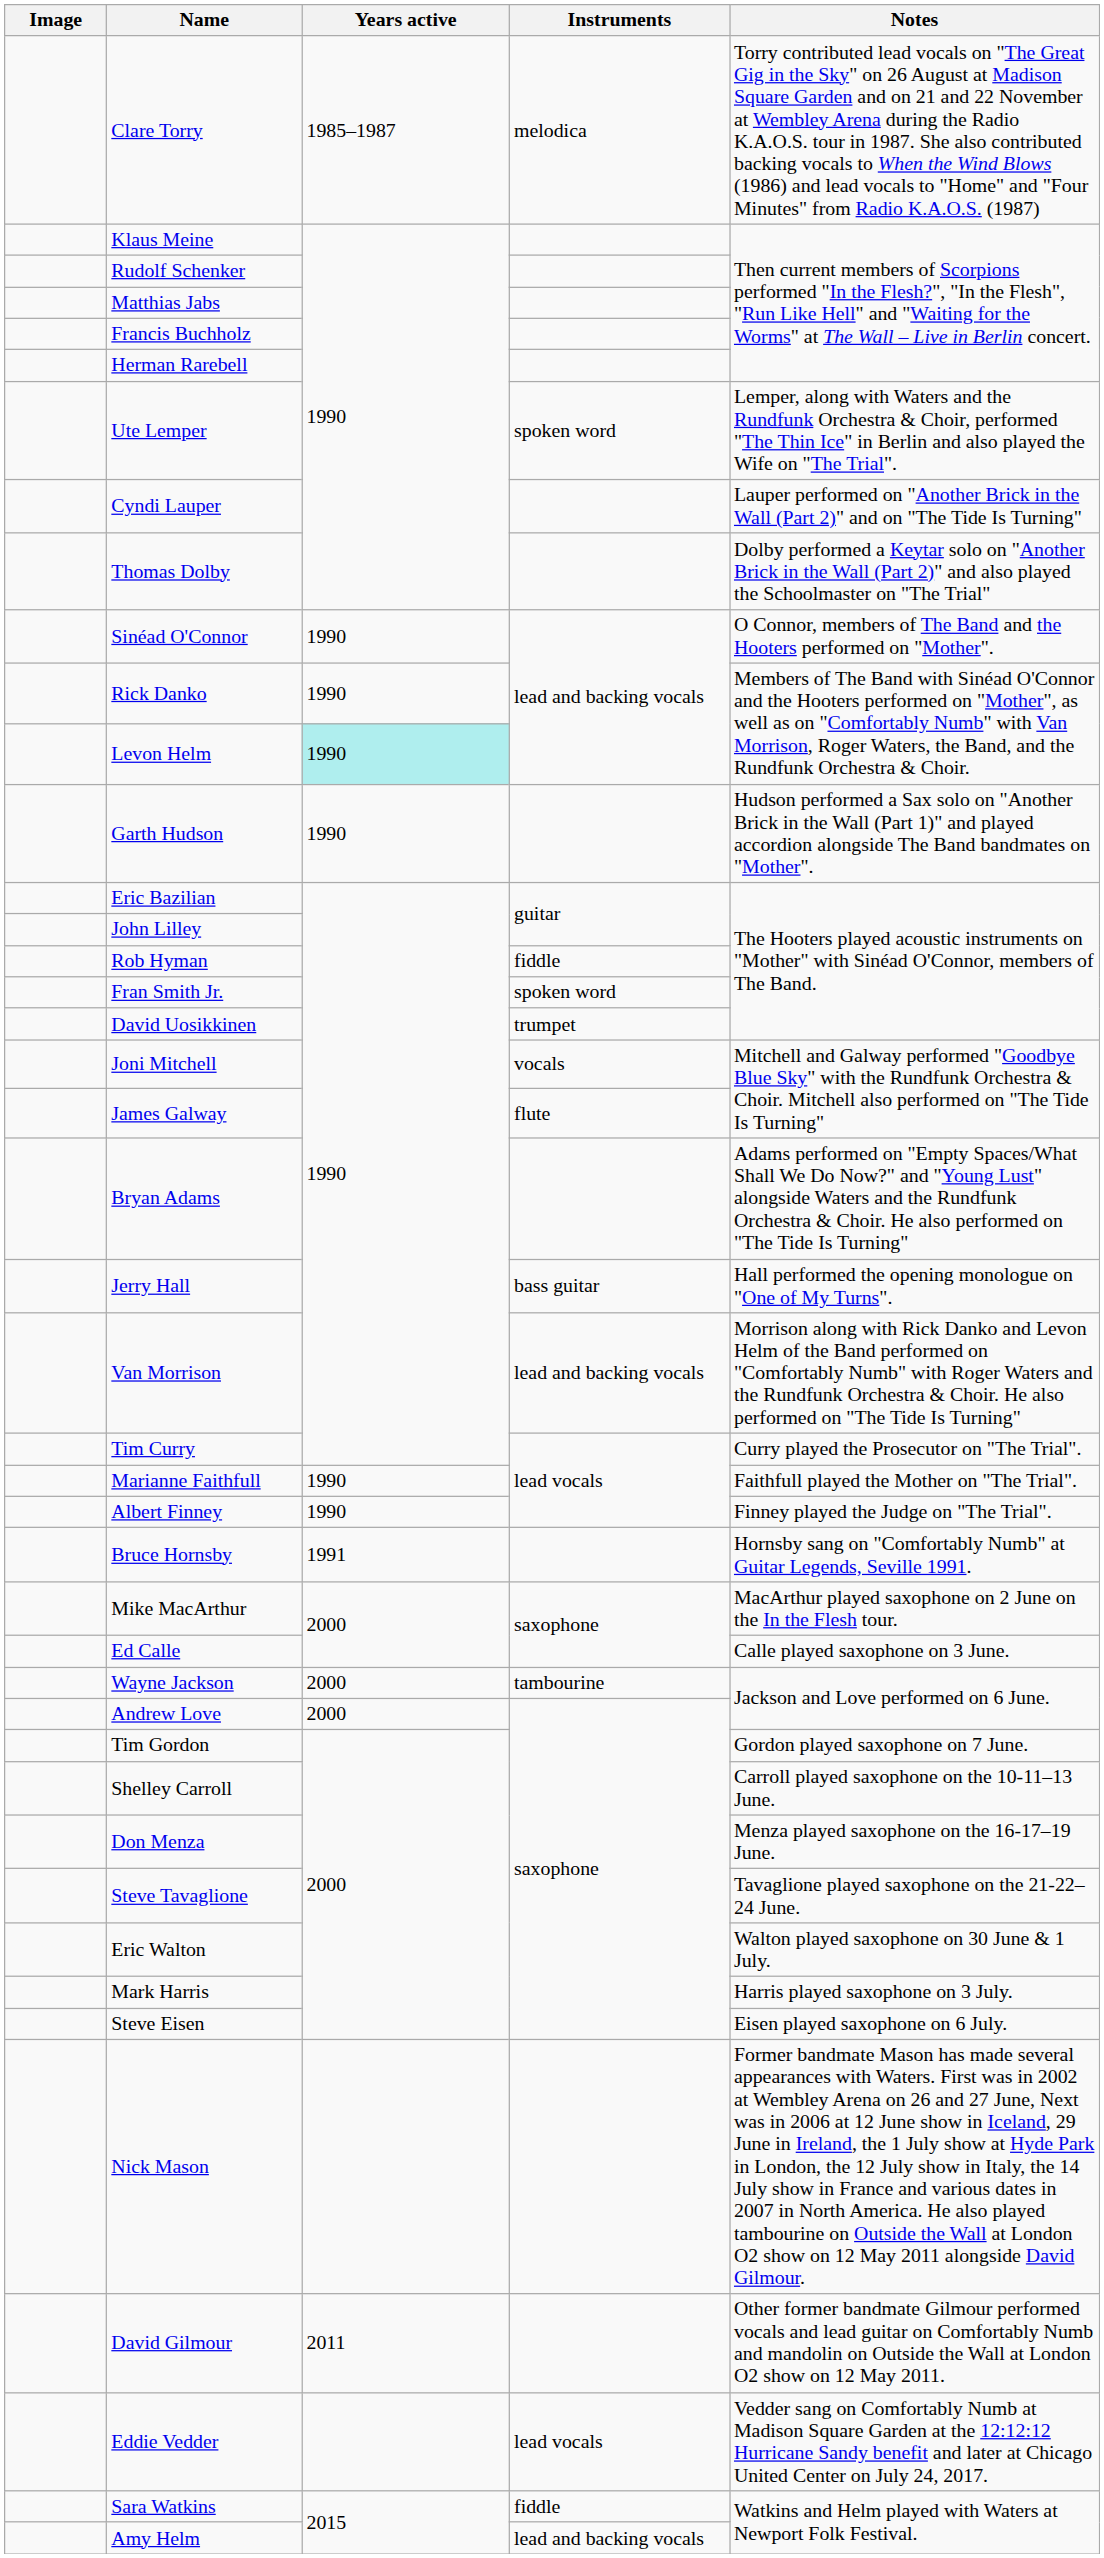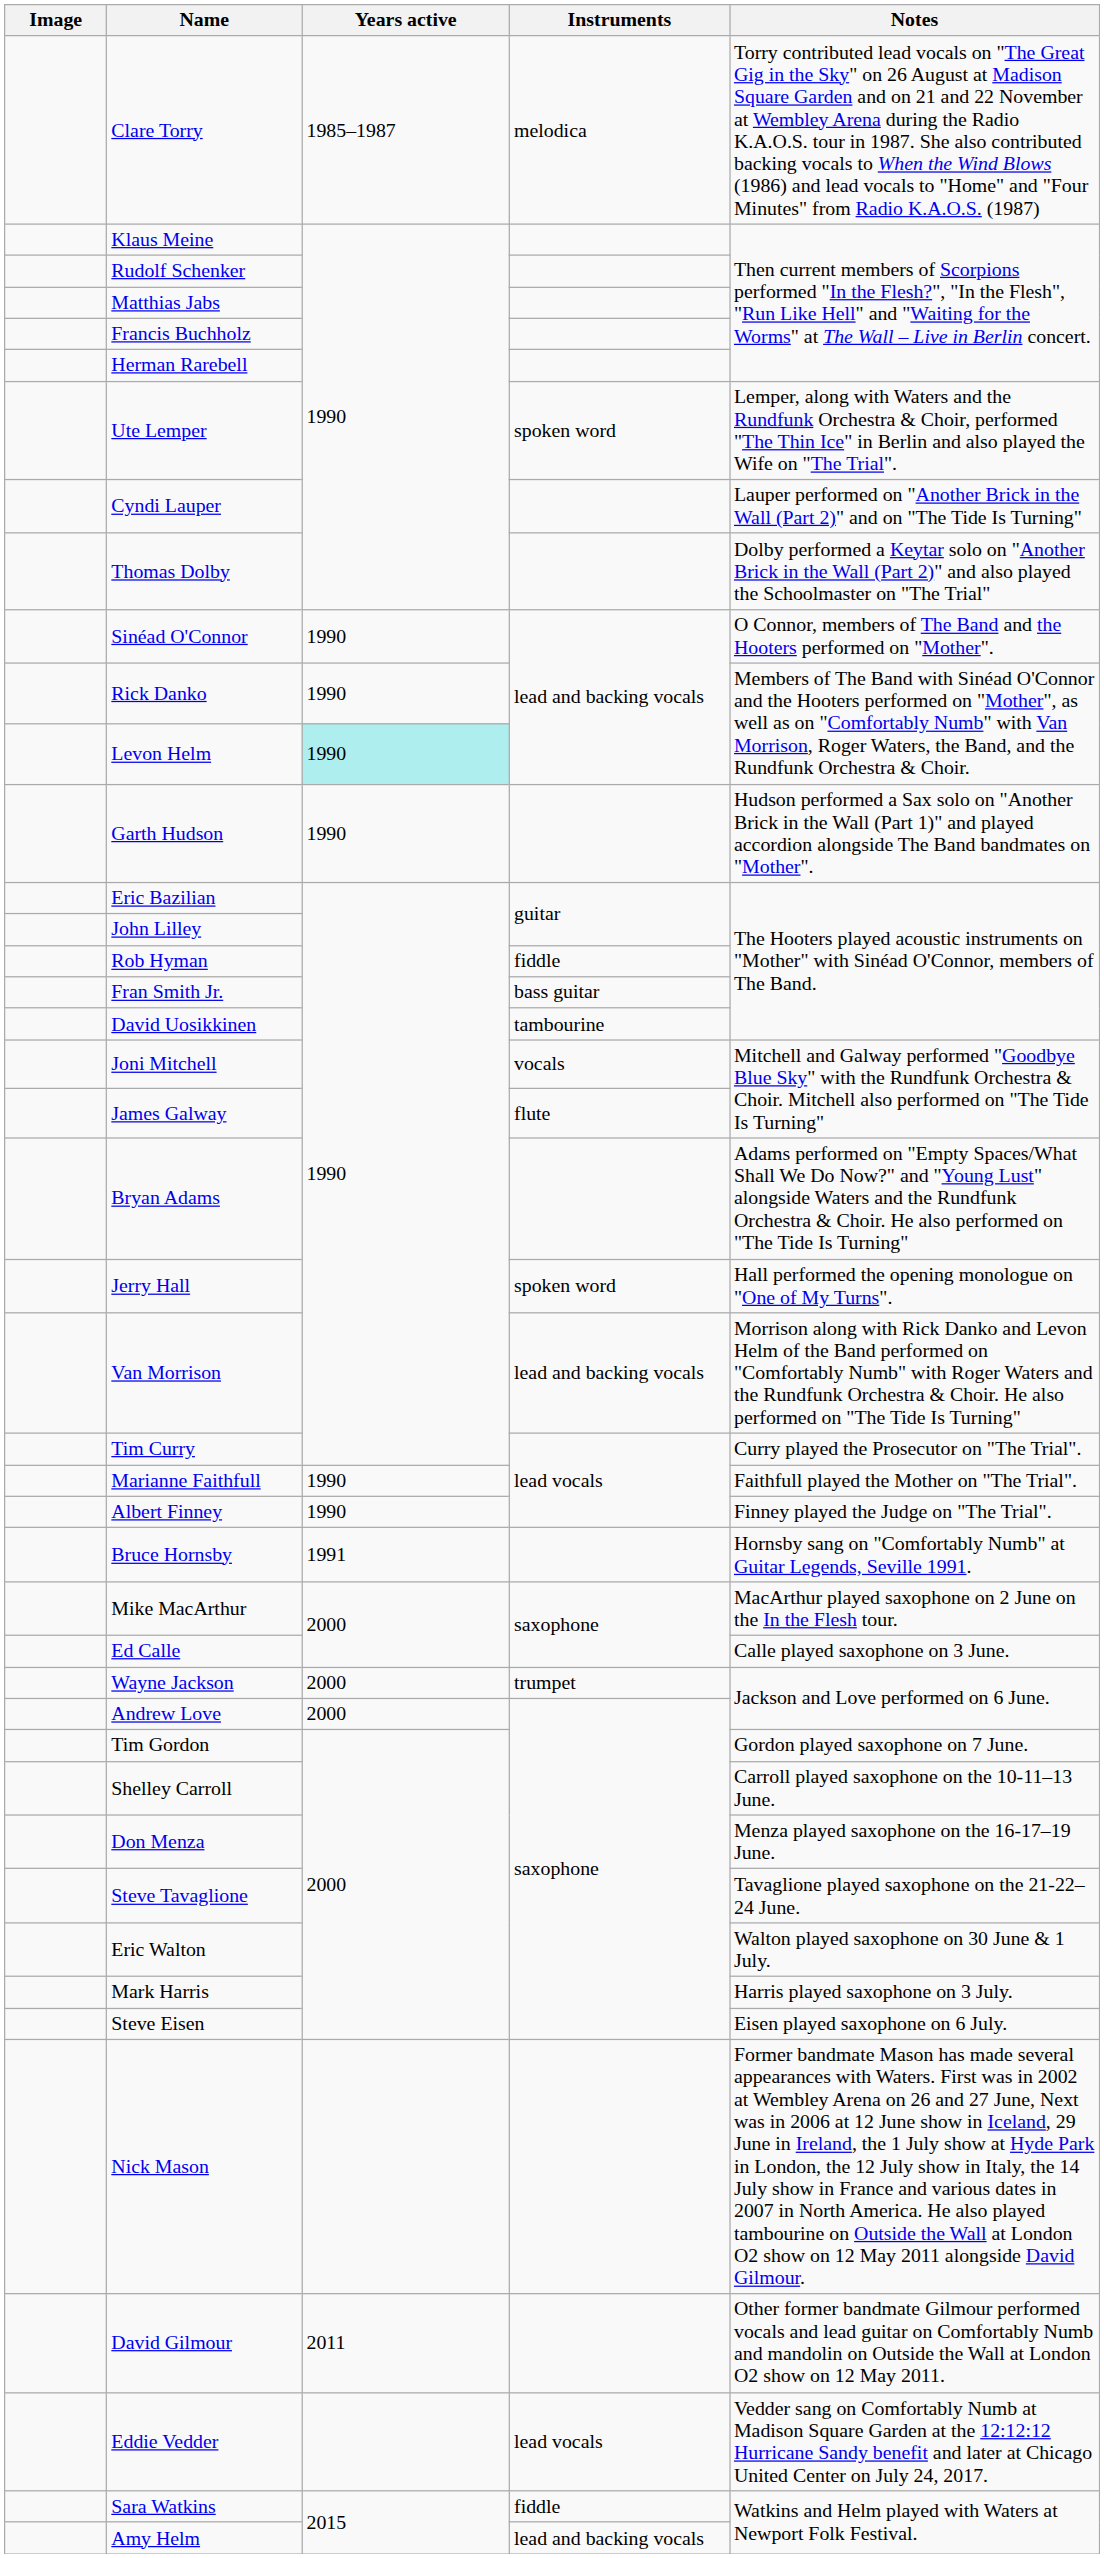Fran Smith Jr. | Instruments: spoken word -> bass guitar
David Uosikkinen | Instruments: trumpet -> tambourine
Jerry Hall | Instruments: bass guitar -> spoken word
Wayne Jackson | Instruments: tambourine -> trumpet
